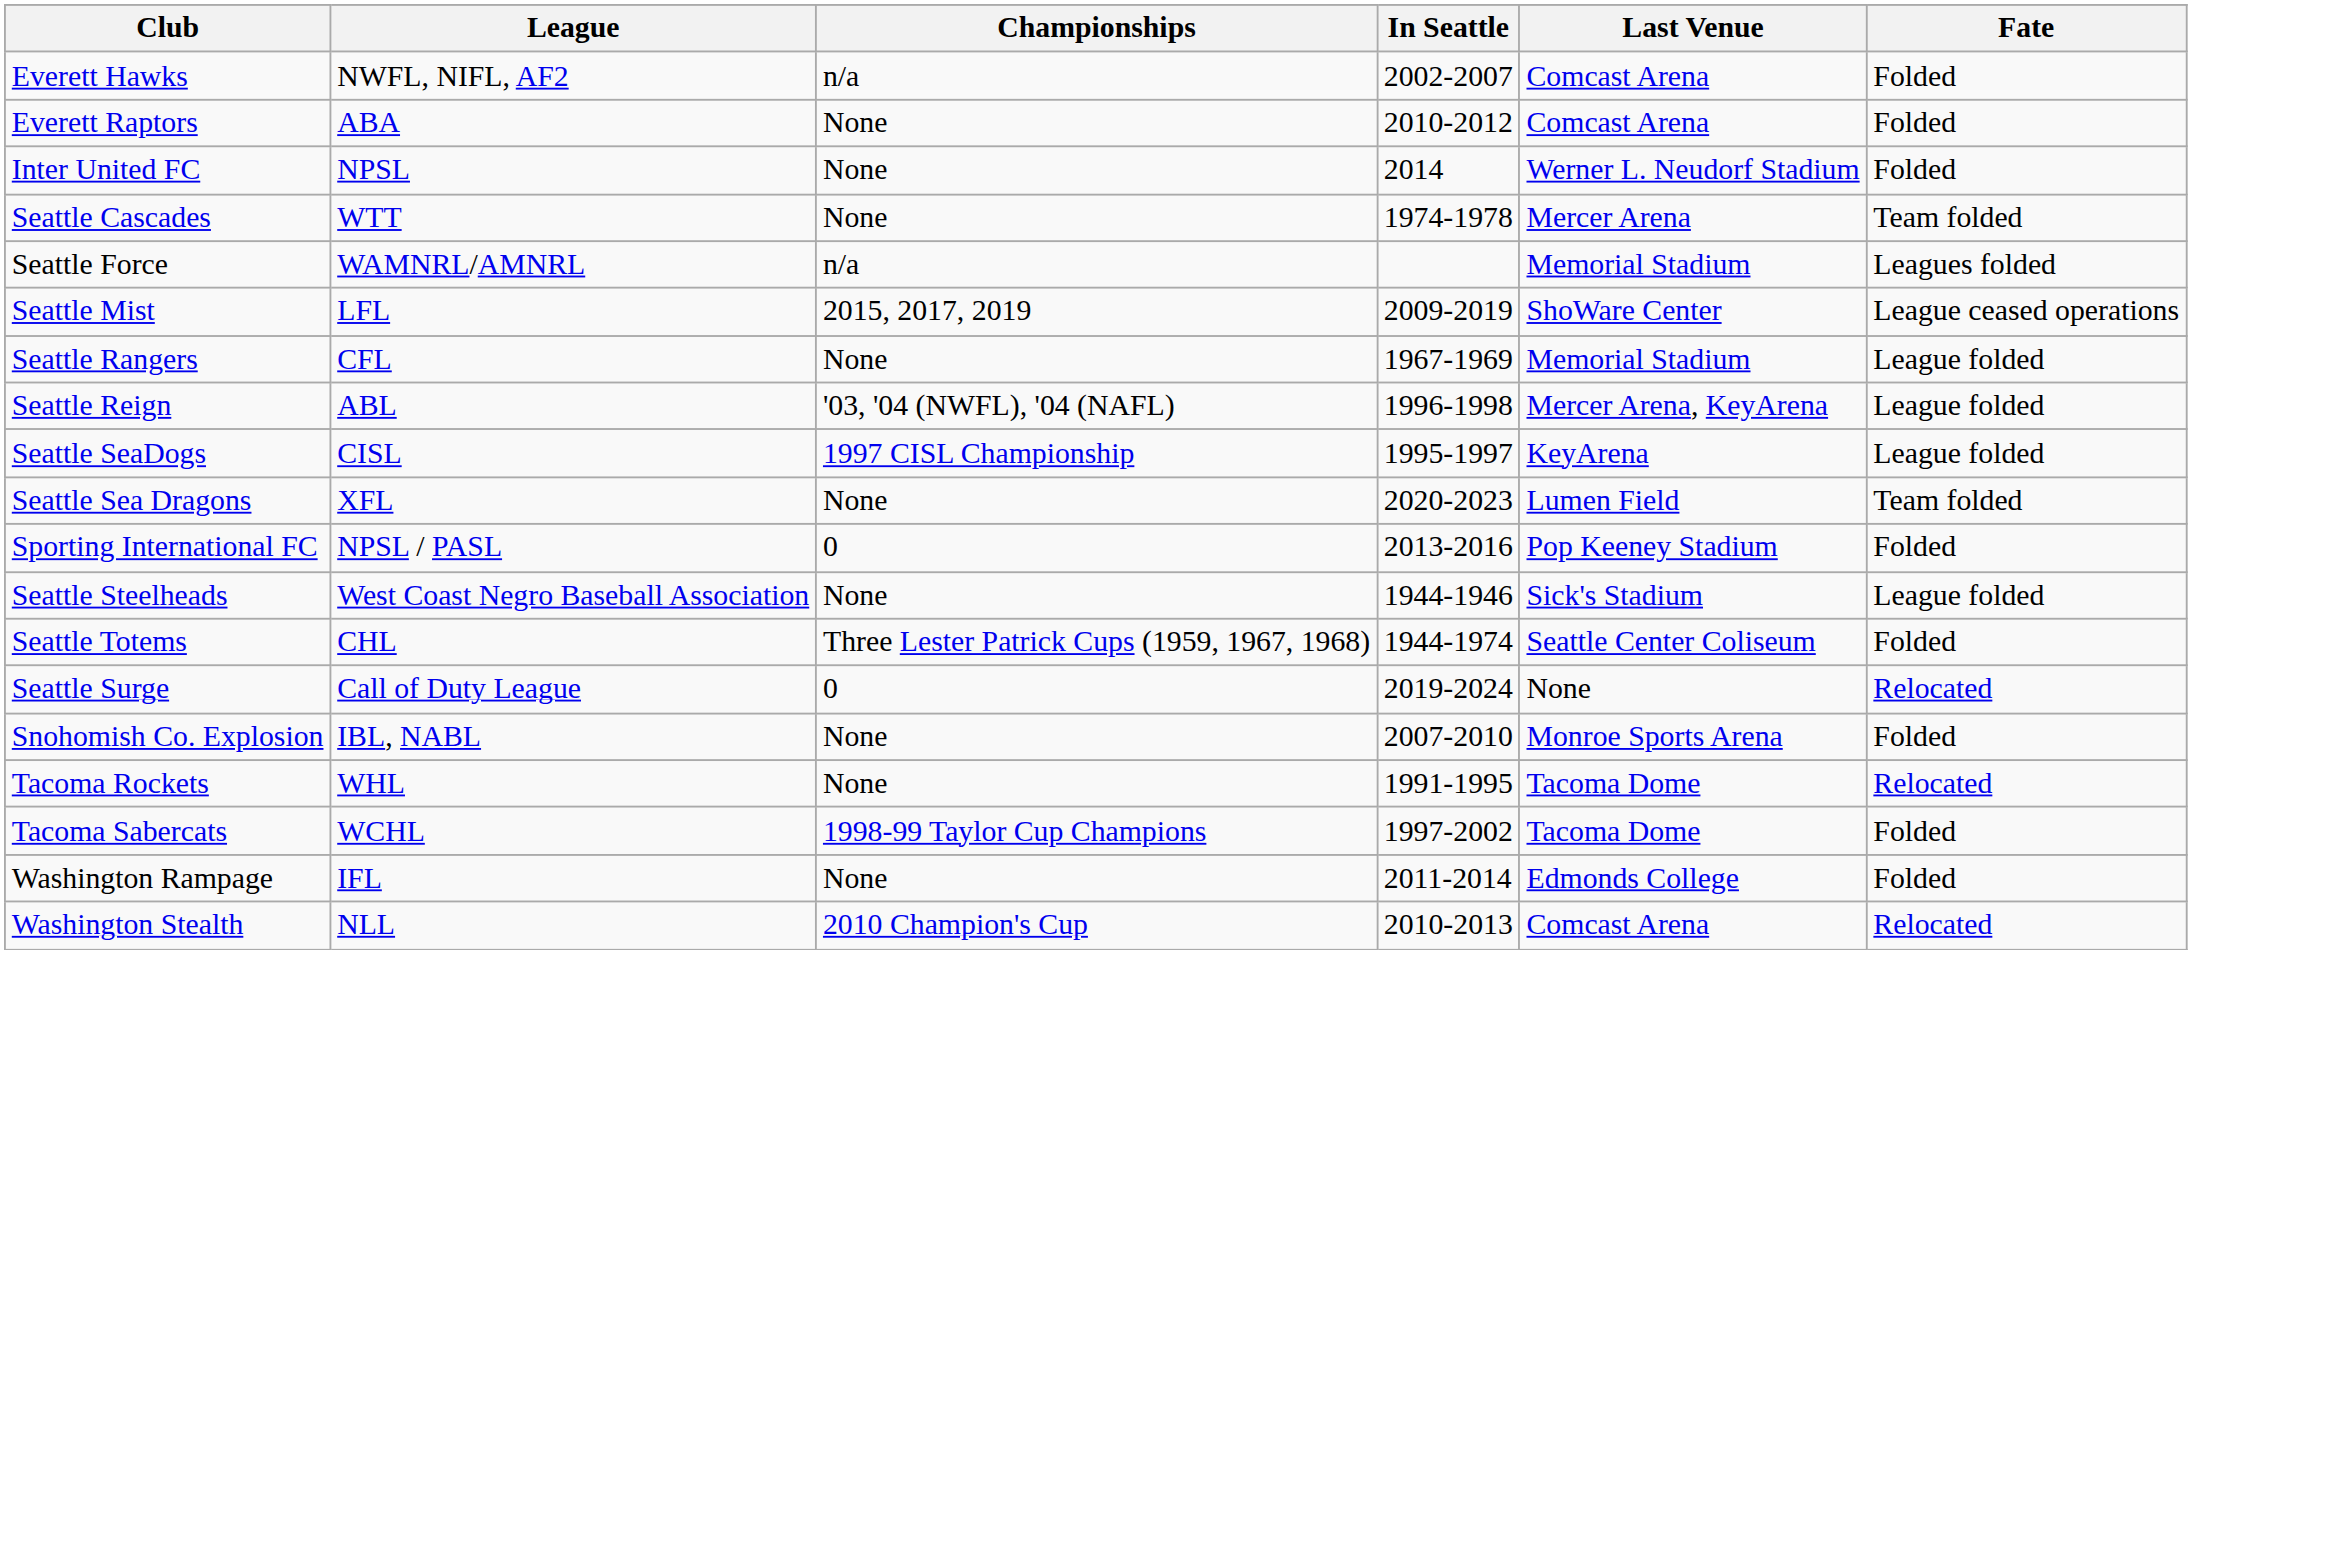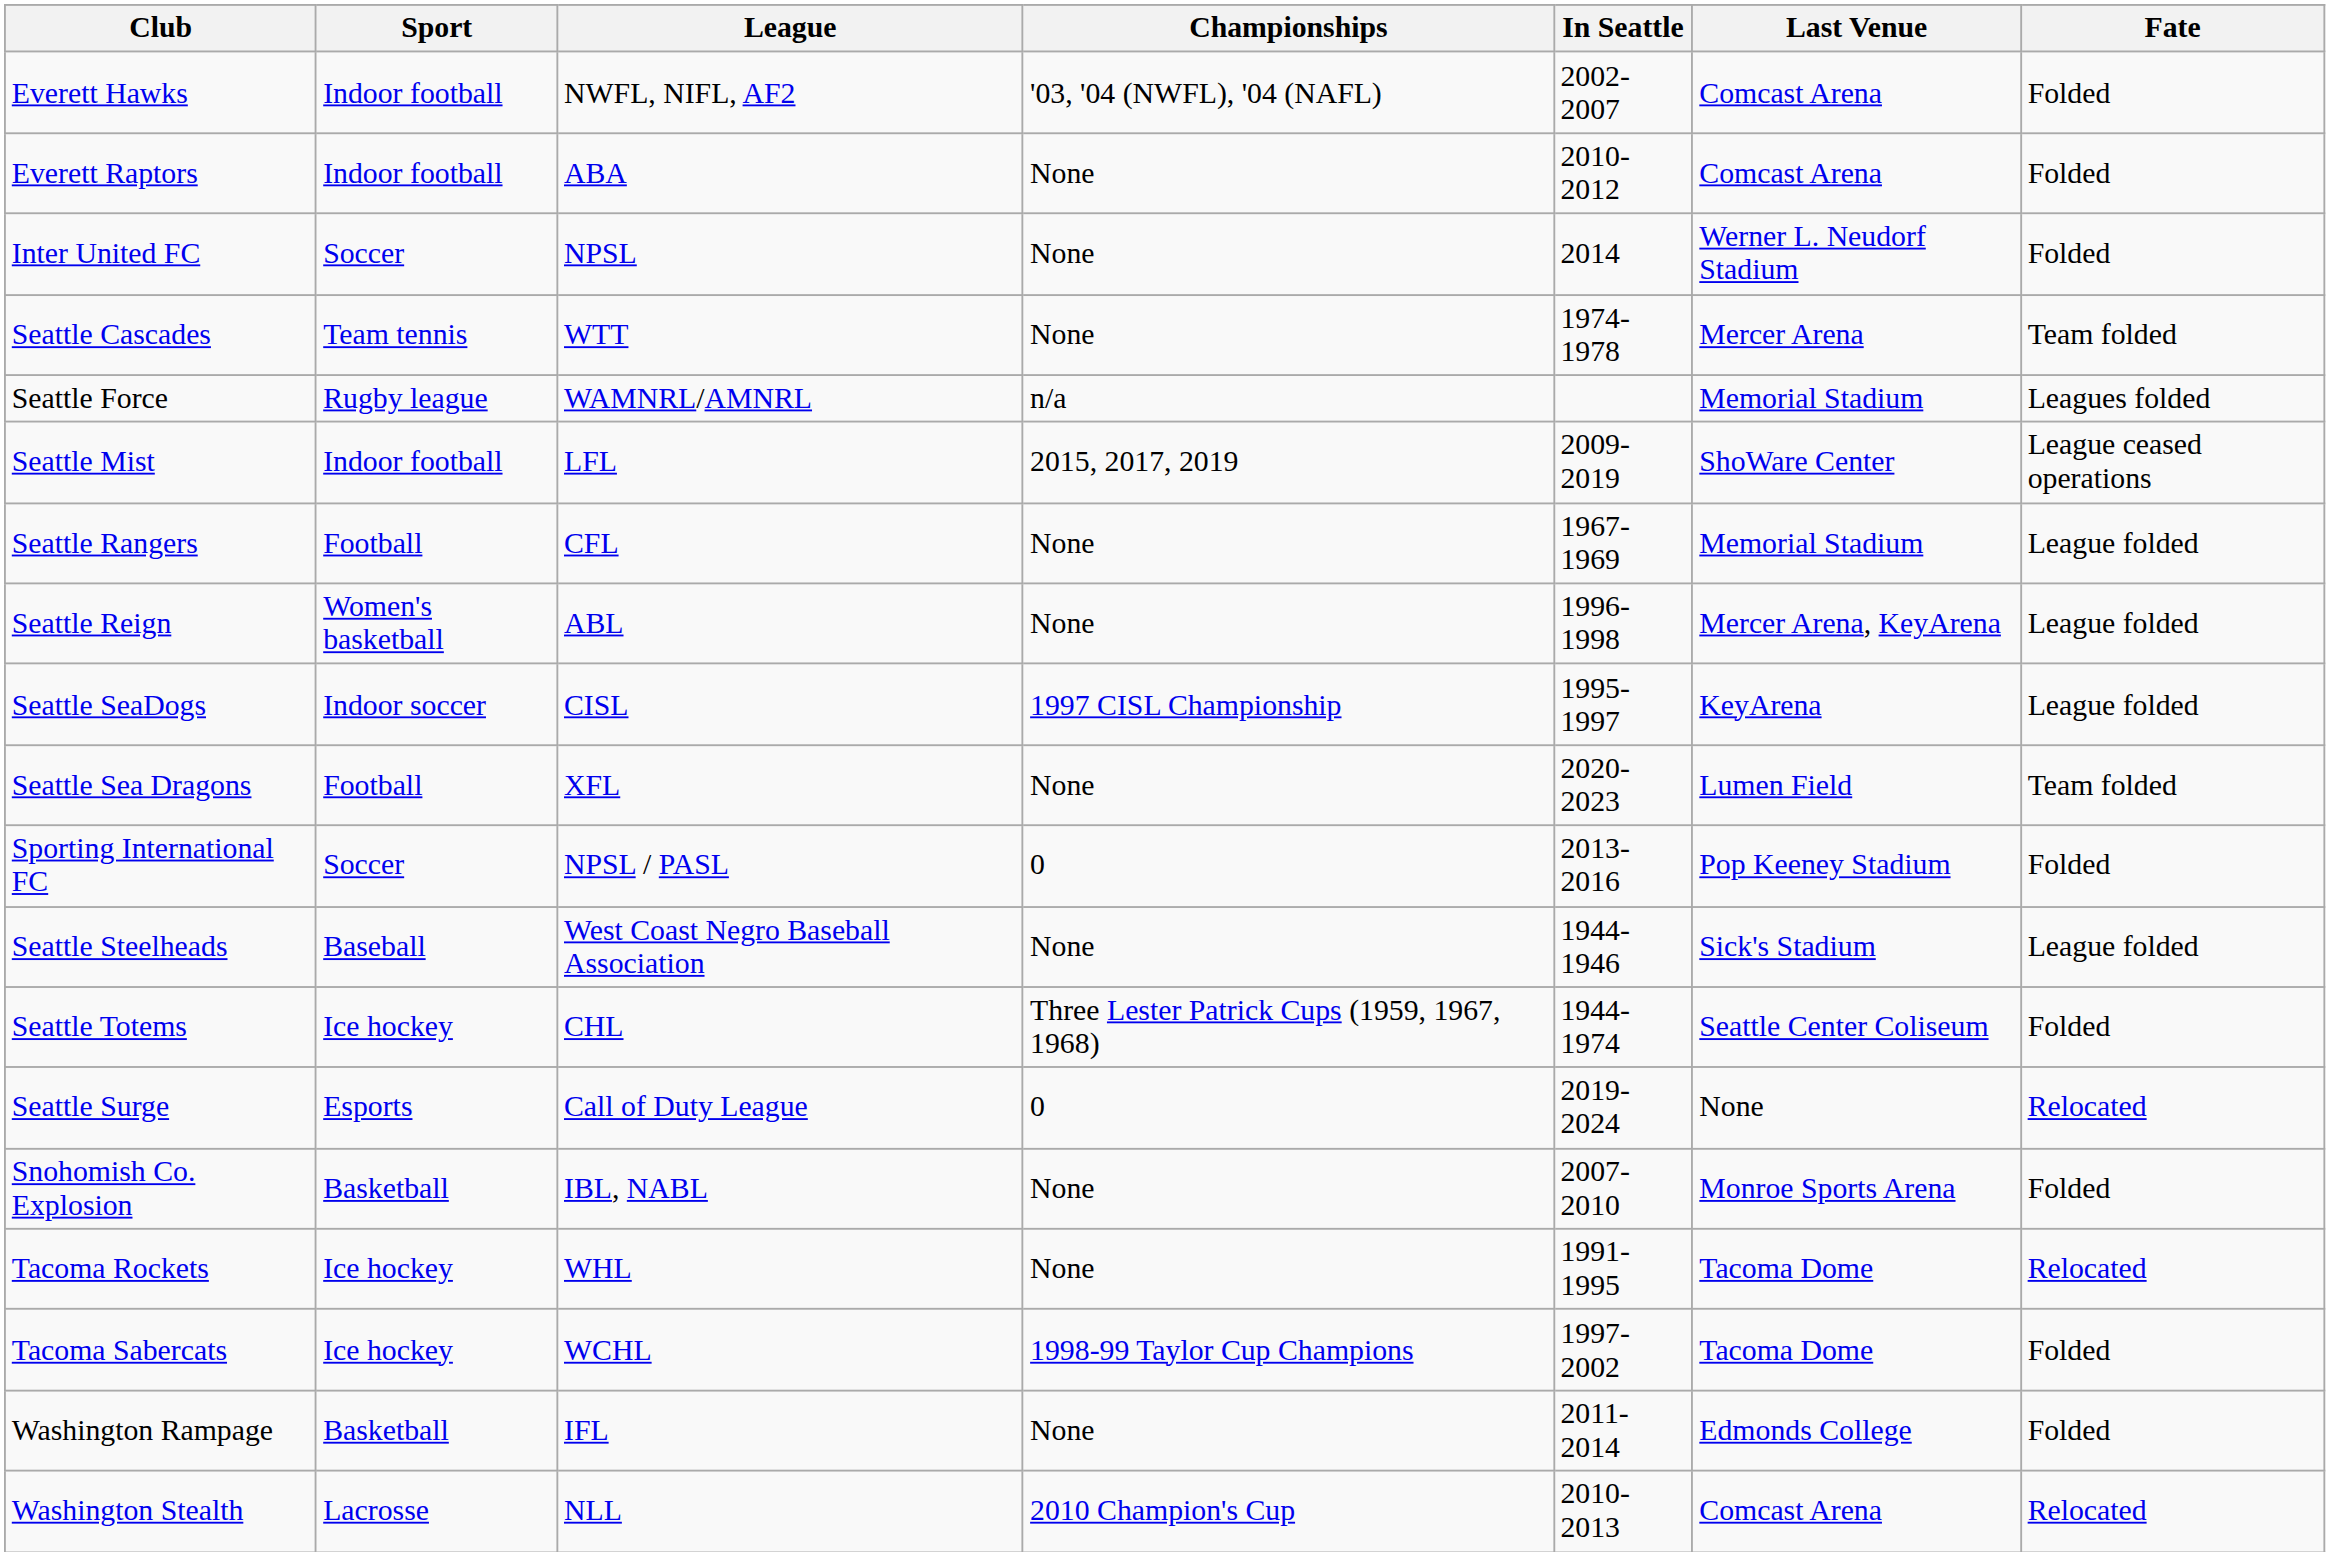+ column: Sport | Indoor football | Indoor football | Soccer | Team tennis | Rugby league | Indoor football | Football | Women's basketball | Indoor soccer | Football | Soccer | Baseball | Ice hockey | Esports | Basketball | Ice hockey | Ice hockey | Basketball | Lacrosse
Everett Hawks | Championships: n/a -> '03, '04 (NWFL), '04 (NAFL)
Seattle Reign | Championships: '03, '04 (NWFL), '04 (NAFL) -> None
